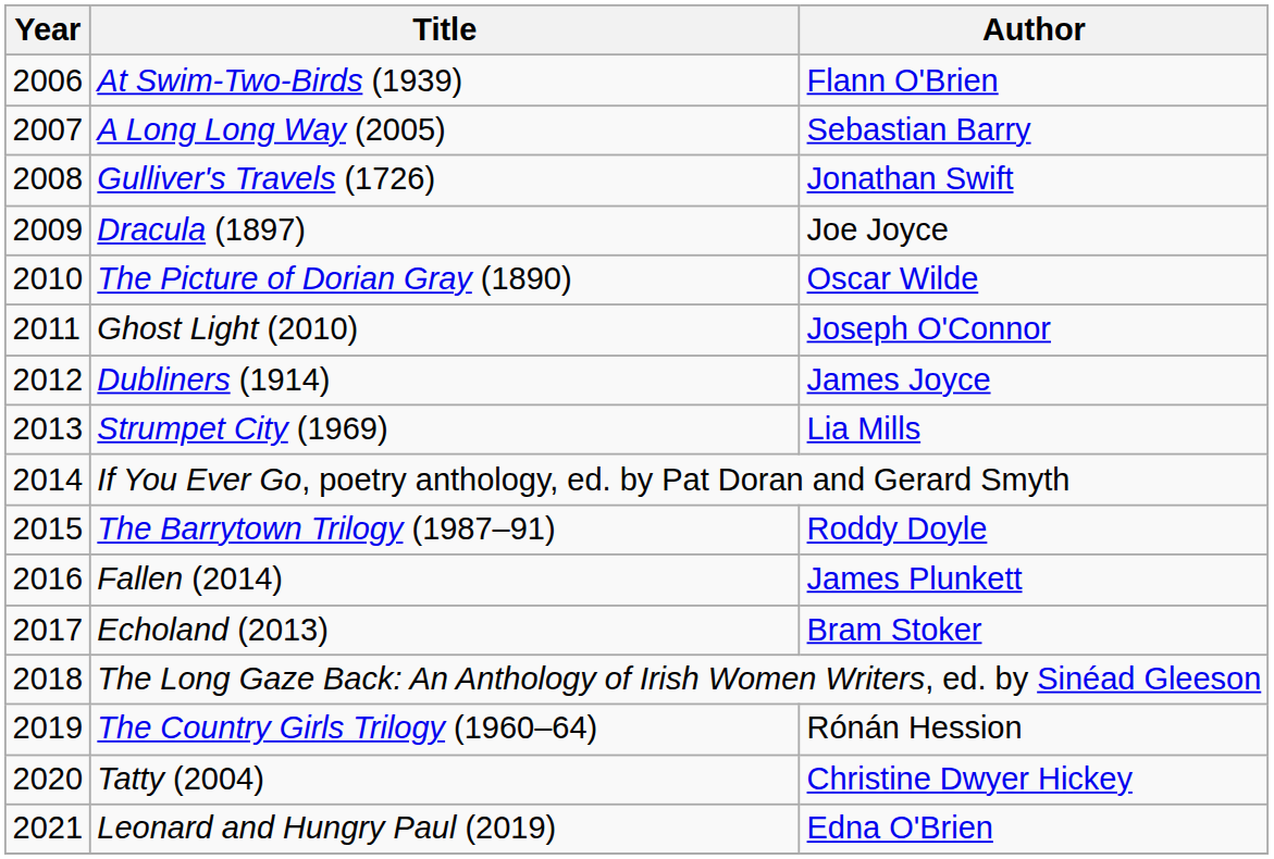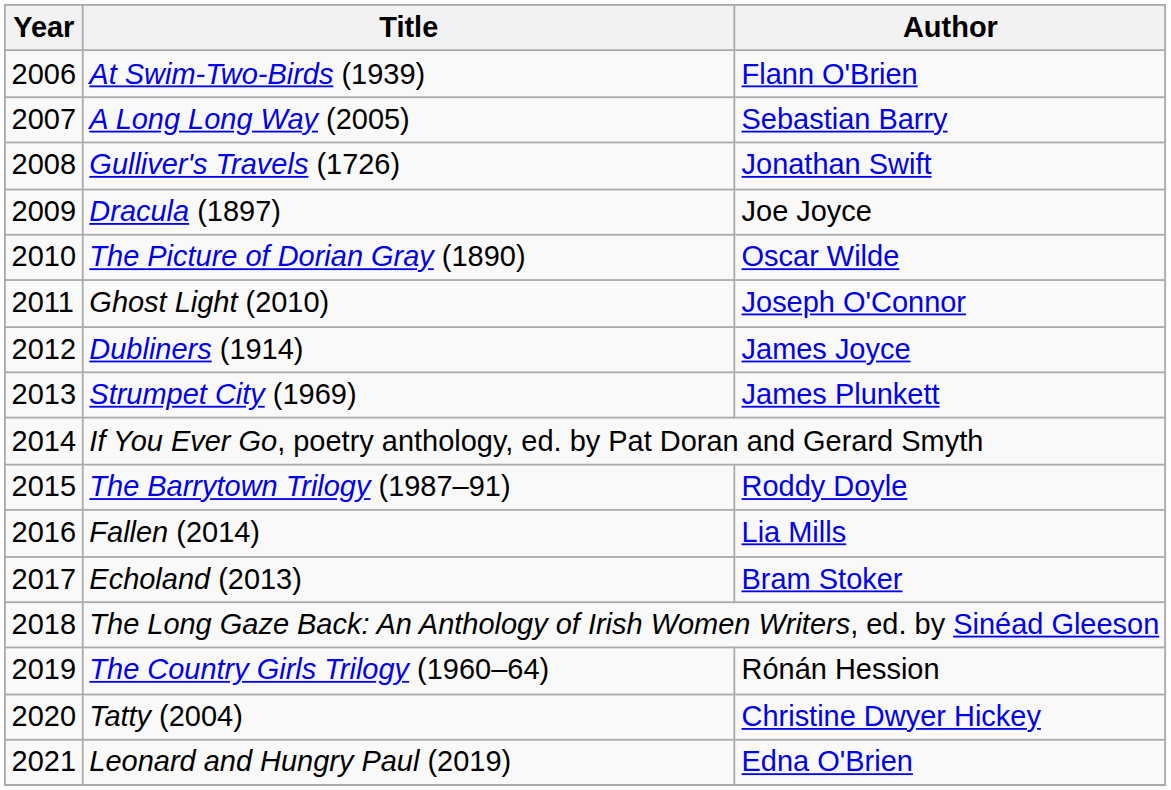Strumpet City (1969) | Author: Lia Mills -> James Plunkett
Fallen (2014) | Author: James Plunkett -> Lia Mills
